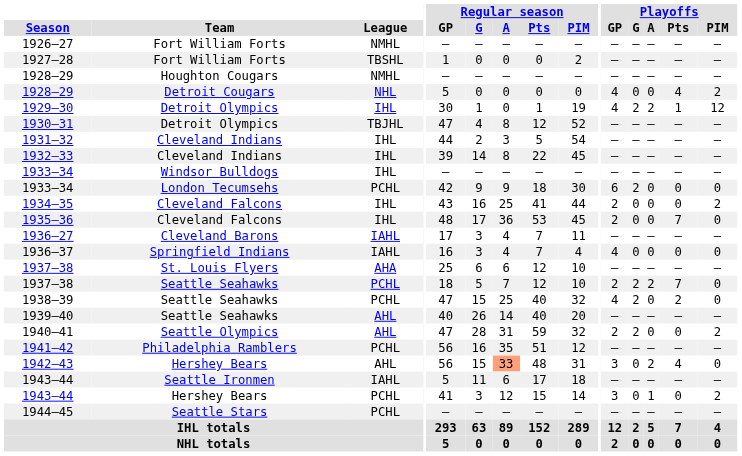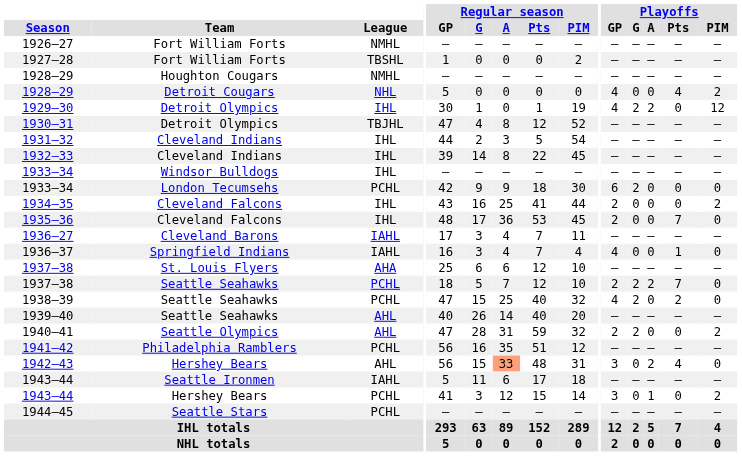1929–30 | Playoffs / Pts: 1 -> 0
1936–37 | Playoffs / Pts: 0 -> 1
